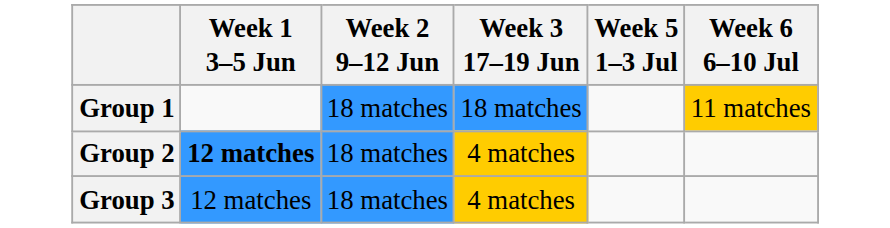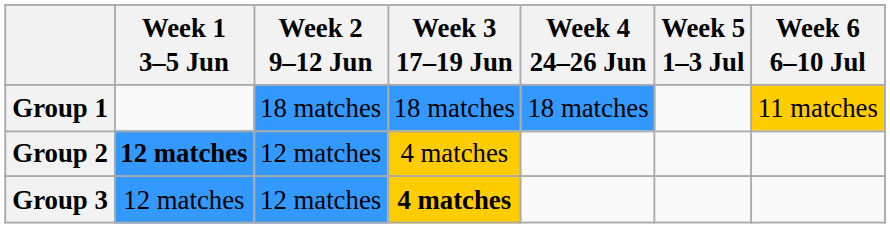+ column: Week 4 24–26 Jun | 18 matches
Group 2 | Week 2 9–12 Jun: 18 matches -> 12 matches
Group 3 | Week 2 9–12 Jun: 18 matches -> 12 matches
Group 3 | Week 3 17–19 Jun: normal -> bold
